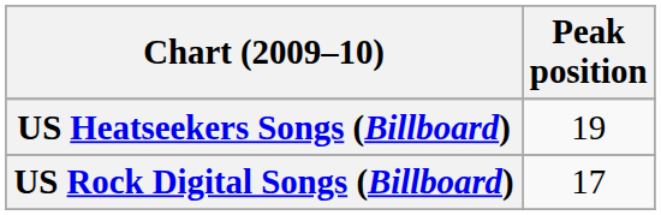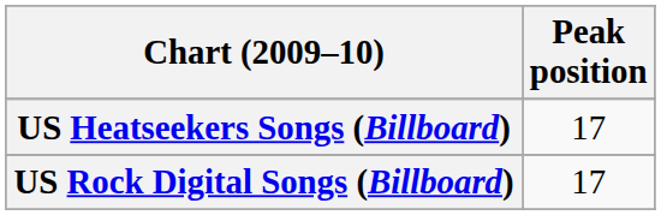US Heatseekers Songs (Billboard) | Peak position: 19 -> 17
